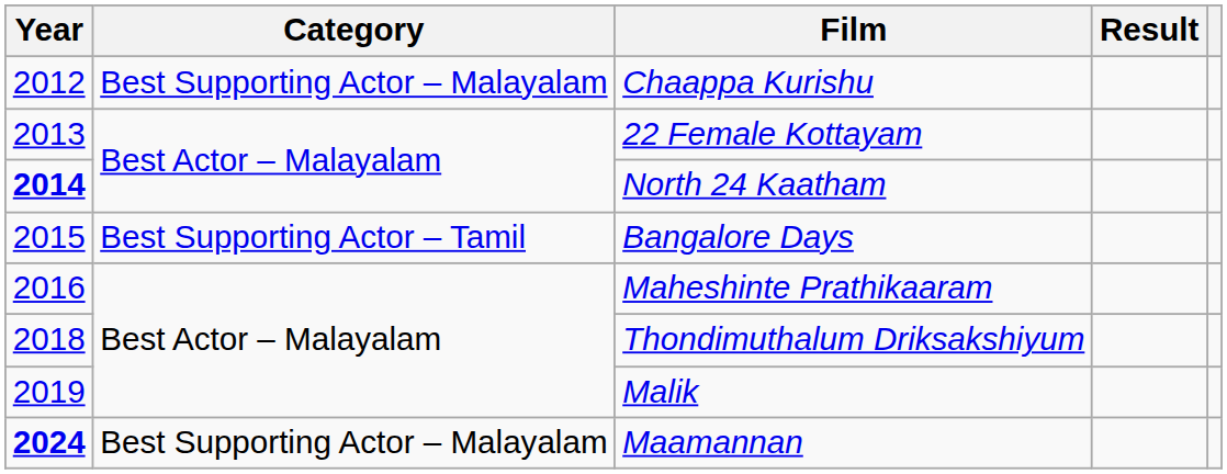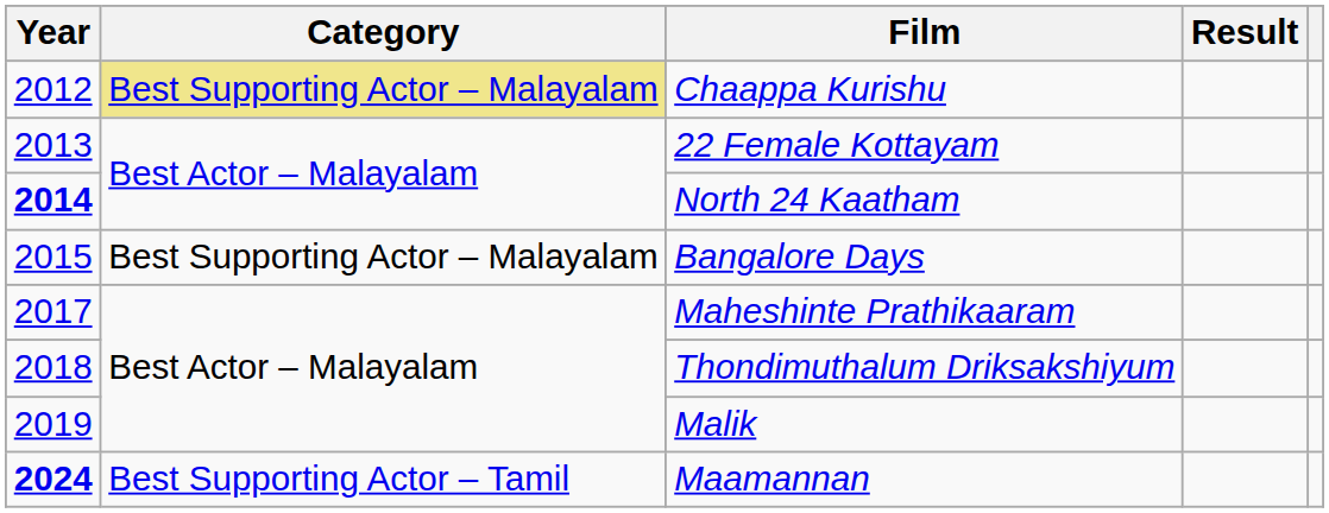Chaappa Kurishu | Category: no background -> khaki background
Bangalore Days | Category: Best Supporting Actor – Tamil -> Best Supporting Actor – Malayalam
Maheshinte Prathikaaram | Year: 2016 -> 2017
Maamannan | Category: Best Supporting Actor – Malayalam -> Best Supporting Actor – Tamil
